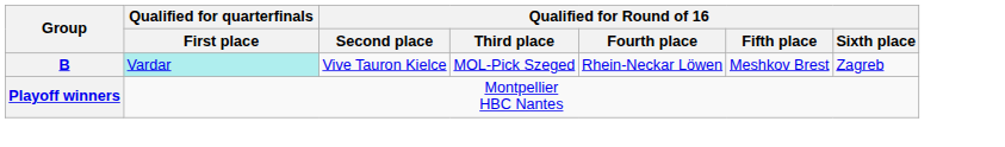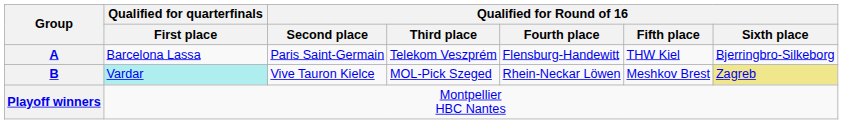+ row: A | Barcelona Lassa | Paris Saint-Germain | Telekom Veszprém | Flensburg-Handewitt | THW Kiel | Bjerringbro-Silkeborg
B | Qualified for Round of 16 / Sixth place: no background -> khaki background
